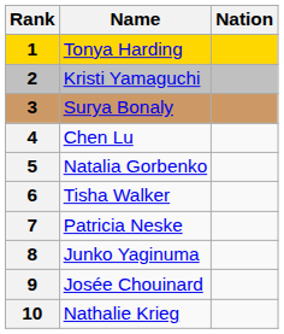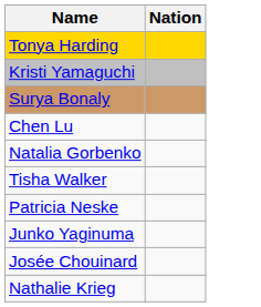- column: Rank | 1 | 2 | 3 | 4 | 5 | 6 | 7 | 8 | 9 | 10
